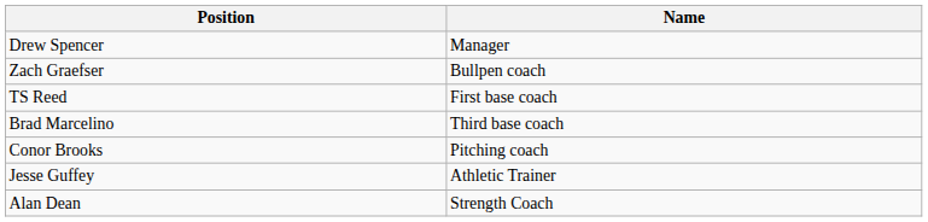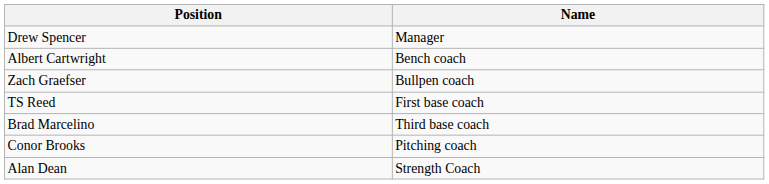+ row: Albert Cartwright | Bench coach
- row: Jesse Guffey | Athletic Trainer
